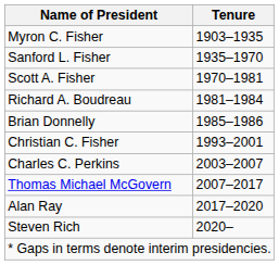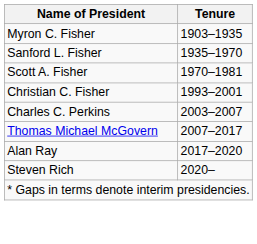- row: Richard A. Boudreau | 1981–1984
- row: Brian Donnelly | 1985–1986
